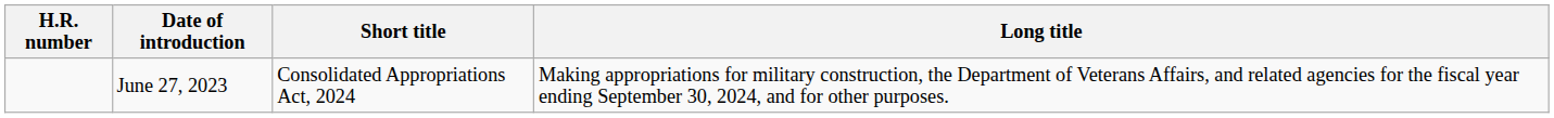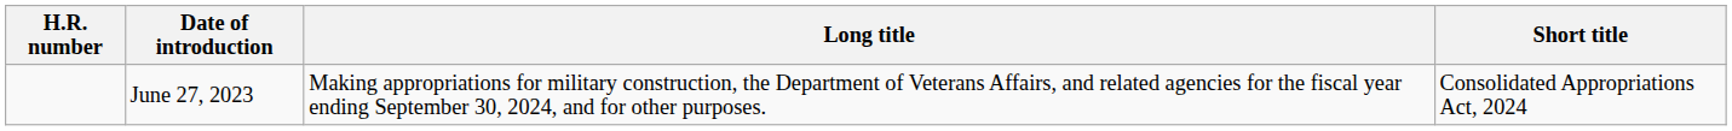columns swapped: Short title <-> Long title
